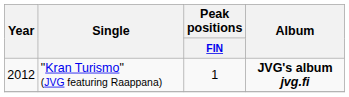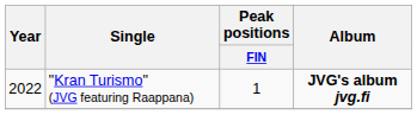"Kran Turismo" (JVG featuring Raappana) | Year: 2012 -> 2022
